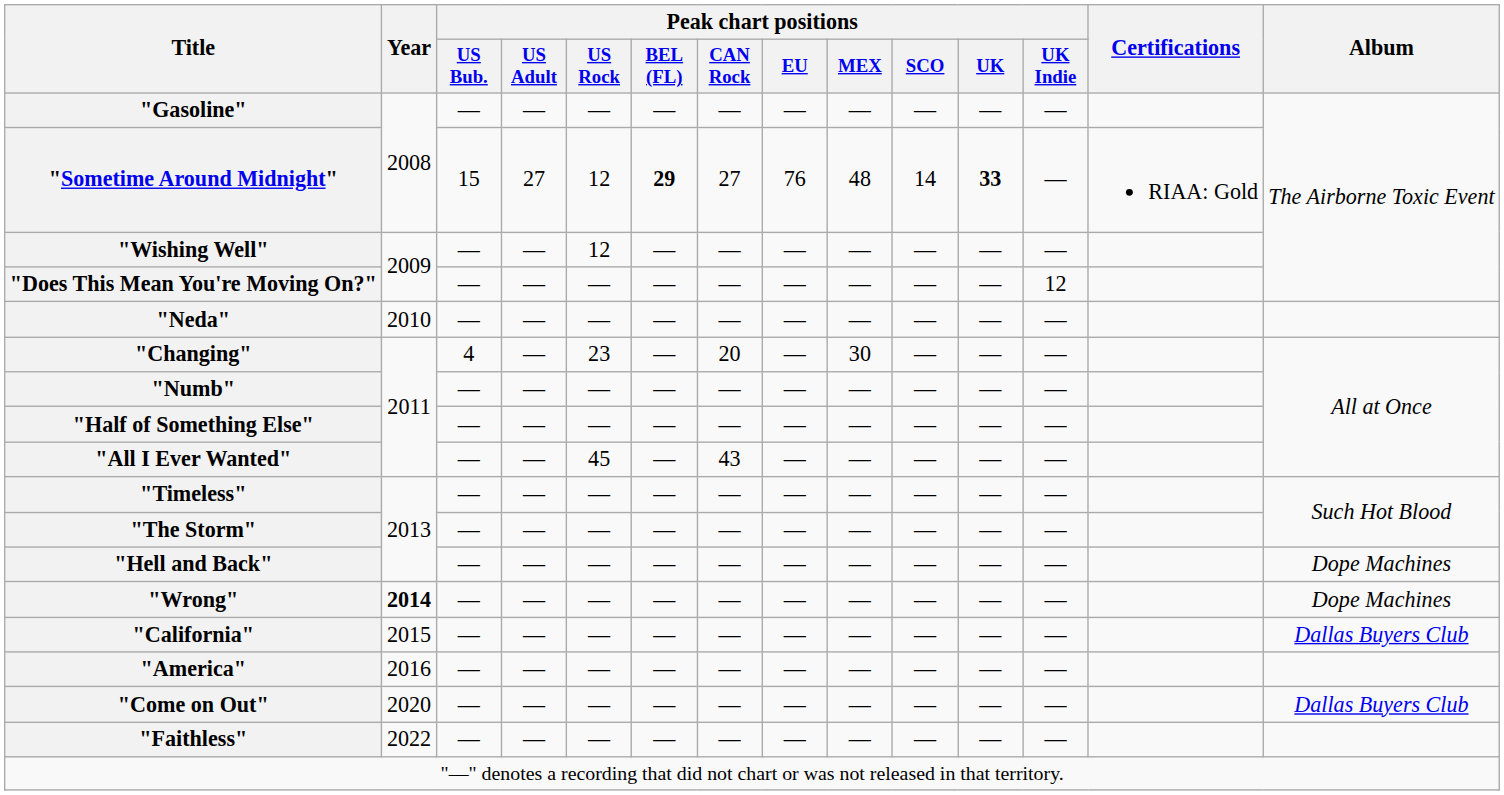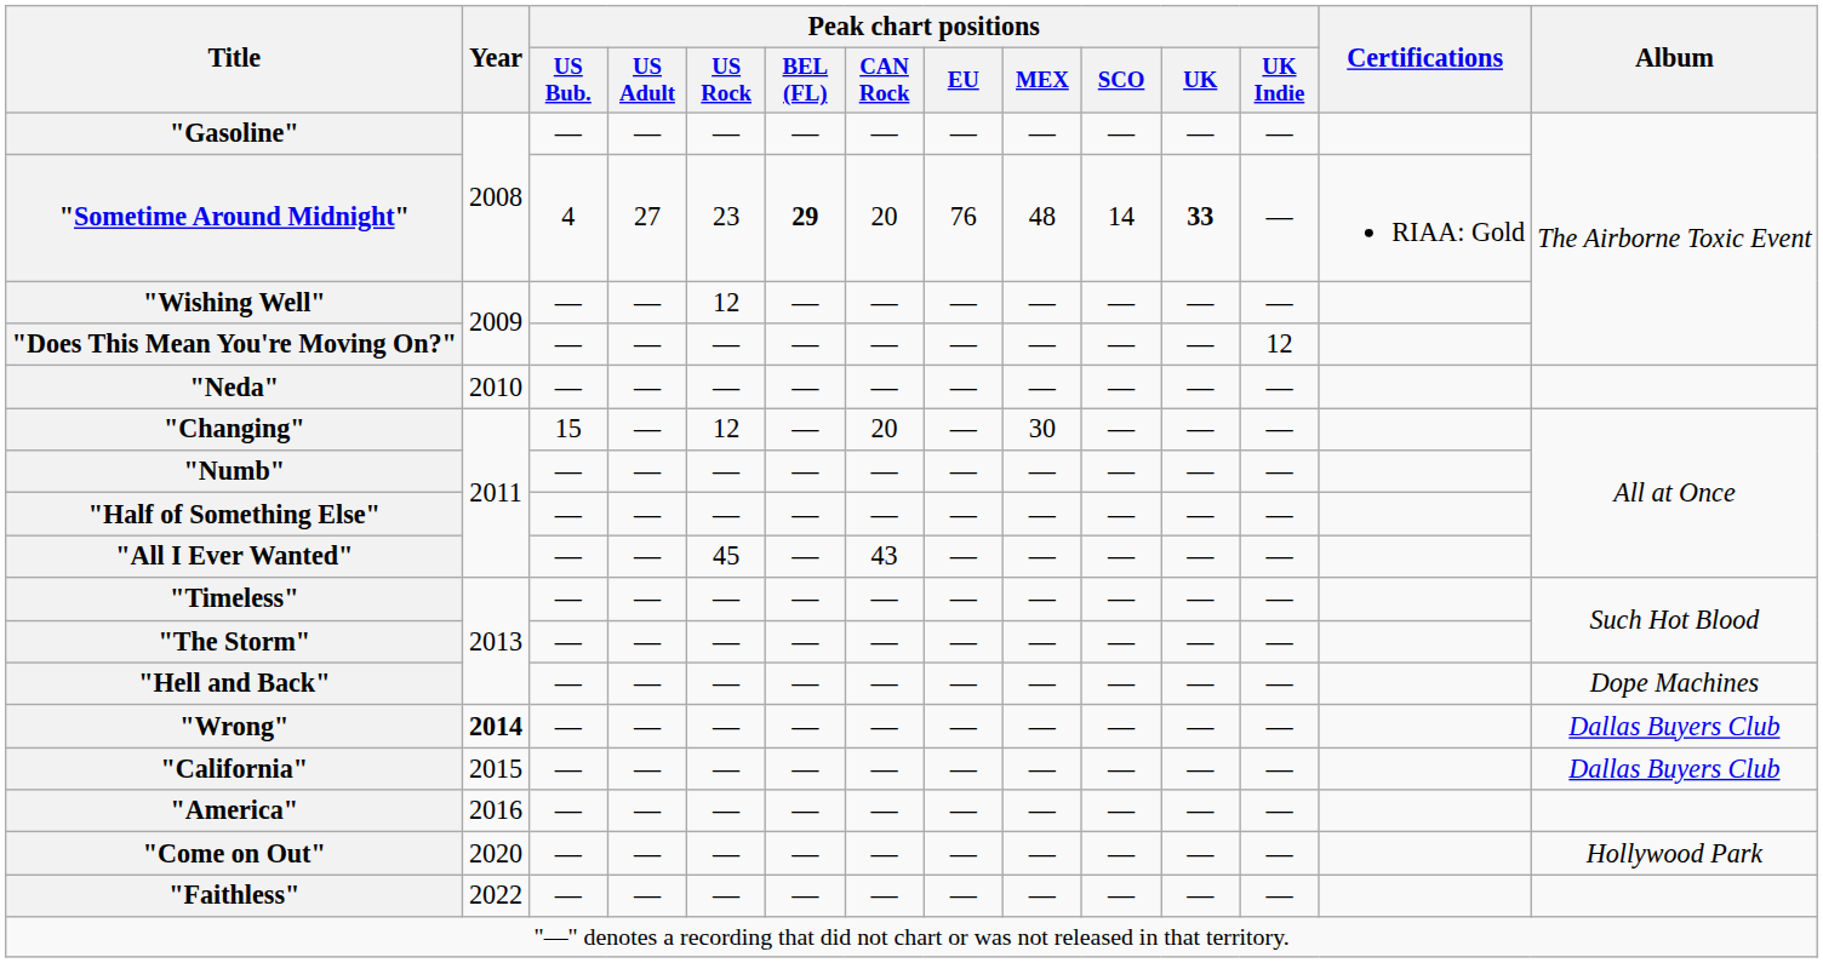"Sometime Around Midnight" | Peak chart positions / US Bub.: 15 -> 4
"Sometime Around Midnight" | Peak chart positions / US Rock: 12 -> 23
"Sometime Around Midnight" | Peak chart positions / CAN Rock: 27 -> 20
"Changing" | Peak chart positions / US Bub.: 4 -> 15
"Changing" | Peak chart positions / US Rock: 23 -> 12
"Wrong" | Album: Dope Machines -> Dallas Buyers Club
"Come on Out" | Album: Dallas Buyers Club -> Hollywood Park
